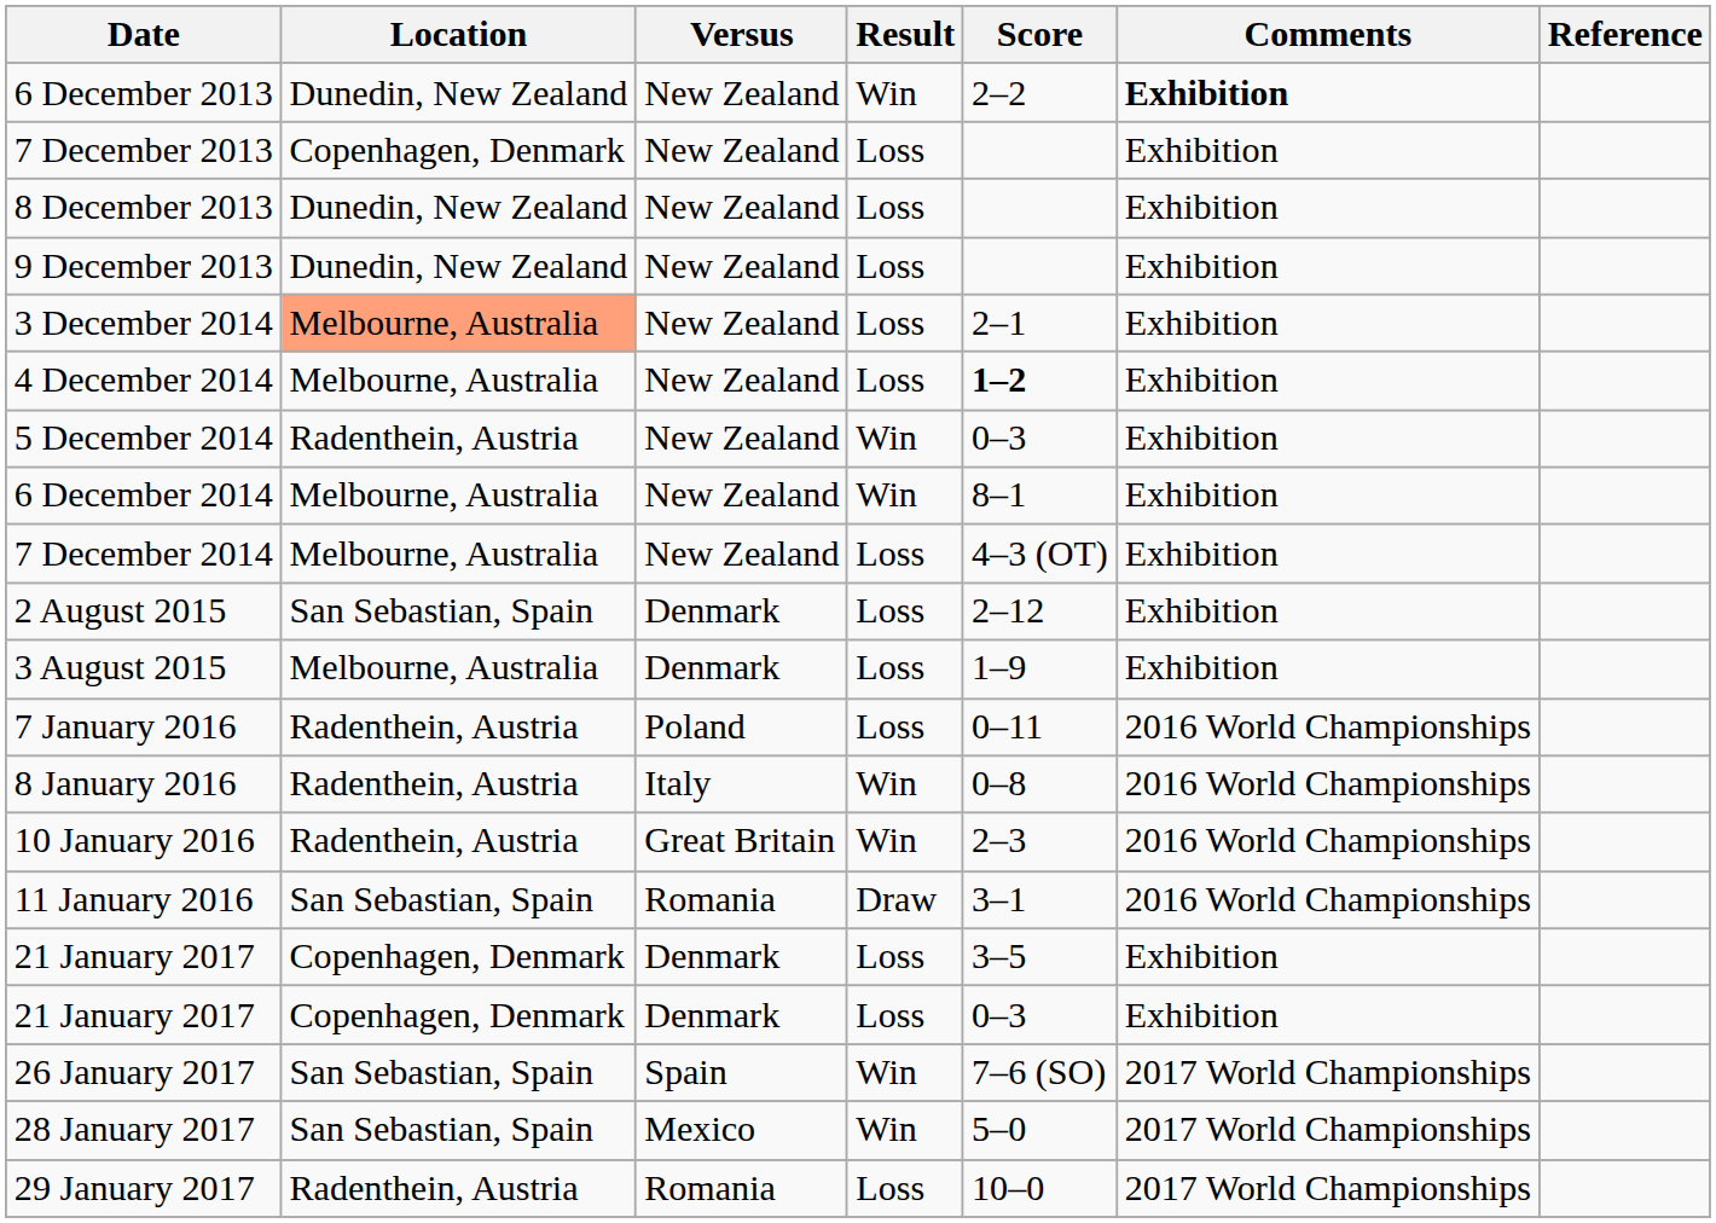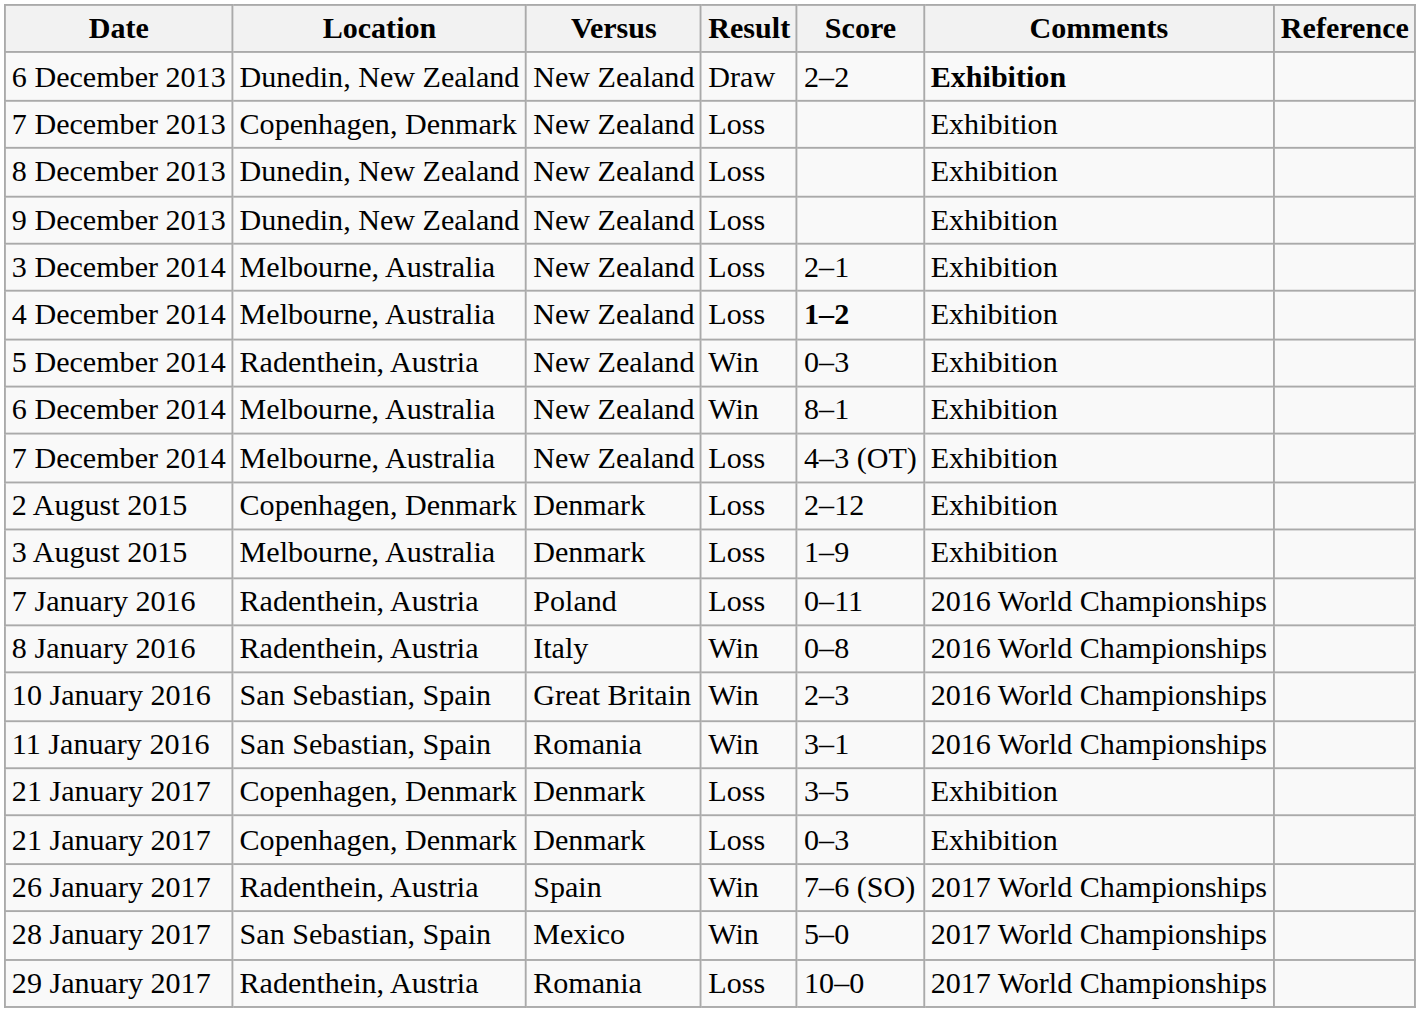6 December 2013 | Result: Win -> Draw
3 December 2014 | Location: lightsalmon background -> no background
2 August 2015 | Location: San Sebastian, Spain -> Copenhagen, Denmark
10 January 2016 | Location: Radenthein, Austria -> San Sebastian, Spain
11 January 2016 | Result: Draw -> Win
26 January 2017 | Location: San Sebastian, Spain -> Radenthein, Austria
